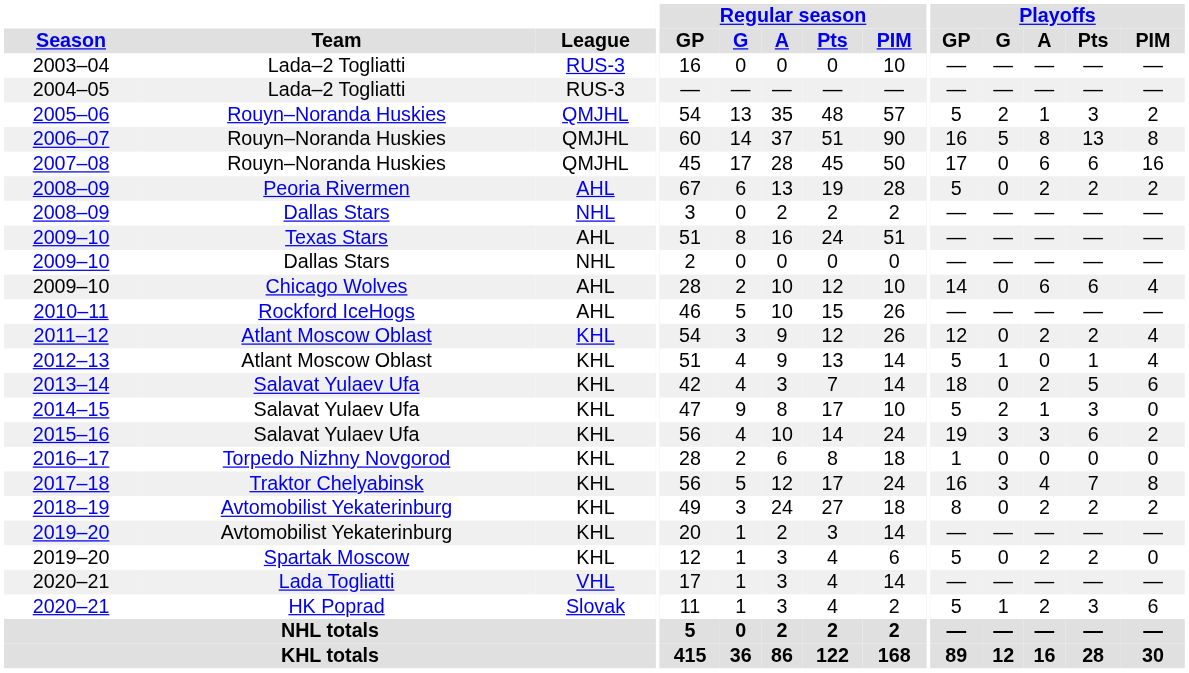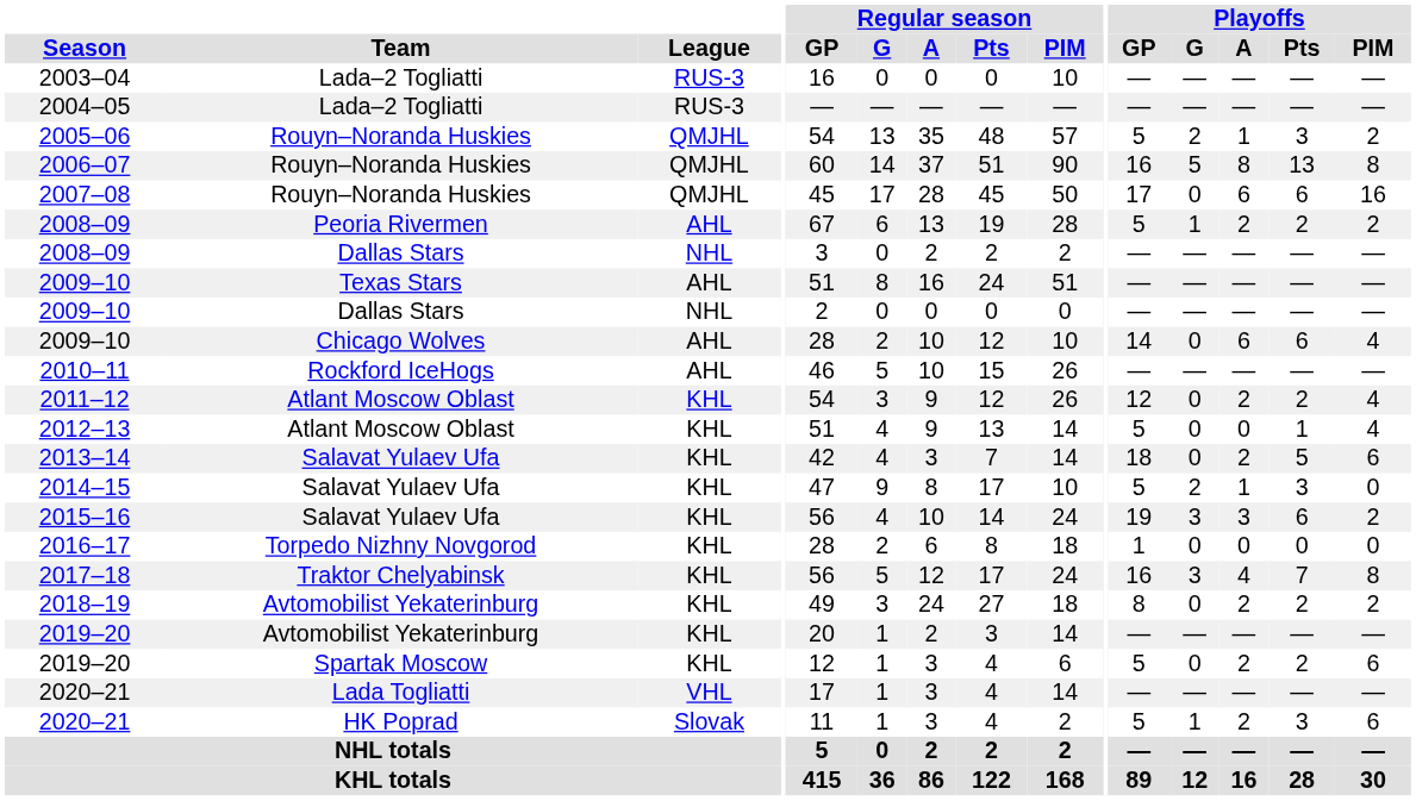2008–09 / Peoria Rivermen | Playoffs / G: 0 -> 1
2012–13 | Playoffs / G: 1 -> 0
2019–20 / Spartak Moscow | Playoffs / PIM: 0 -> 6
